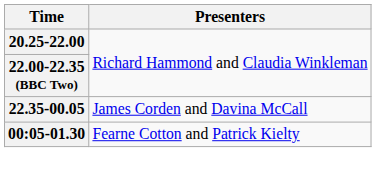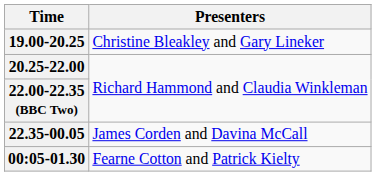+ row: 19.00-20.25 | Christine Bleakley and Gary Lineker
